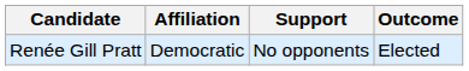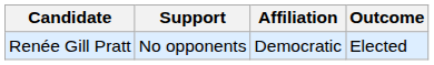columns swapped: Affiliation <-> Support
